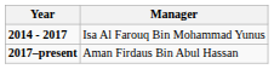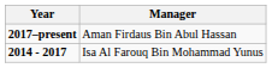rows swapped: 2014 - 2017 <-> 2017–present
